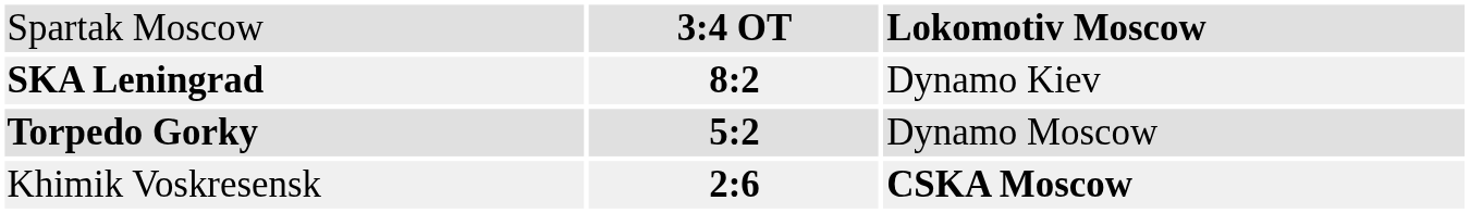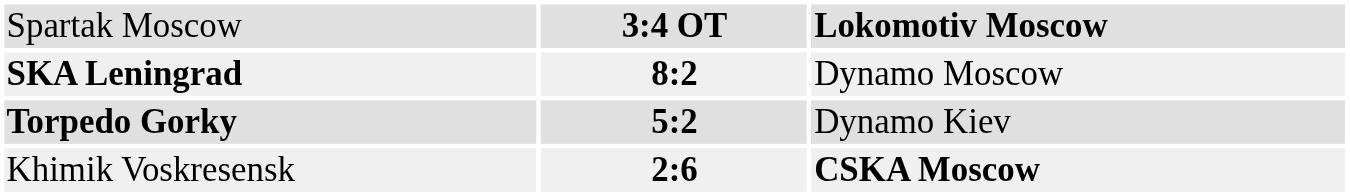SKA Leningrad | column 3: Dynamo Kiev -> Dynamo Moscow
Torpedo Gorky | column 3: Dynamo Moscow -> Dynamo Kiev
